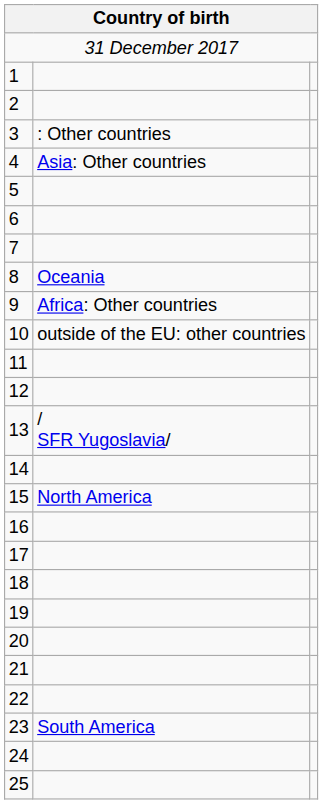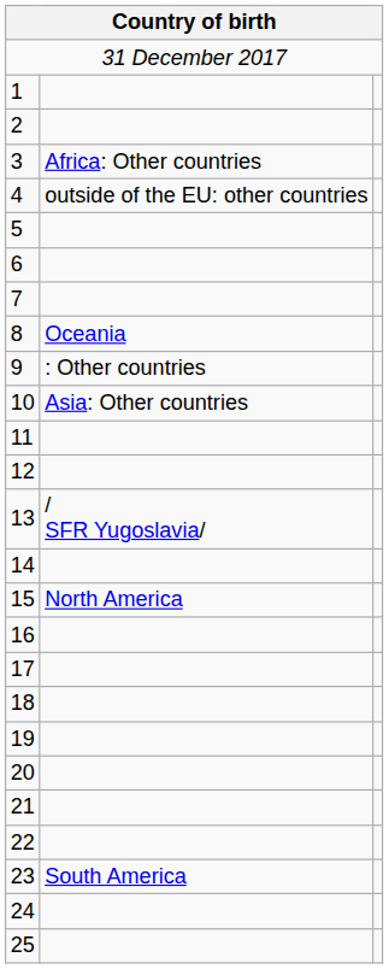3 | column 2: : Other countries -> Africa: Other countries
4 | column 2: Asia: Other countries -> outside of the EU: other countries
9 | column 2: Africa: Other countries -> : Other countries
10 | column 2: outside of the EU: other countries -> Asia: Other countries
